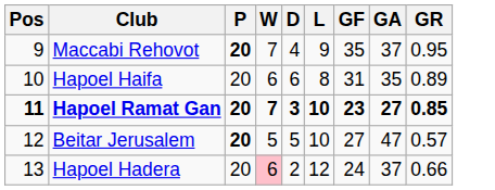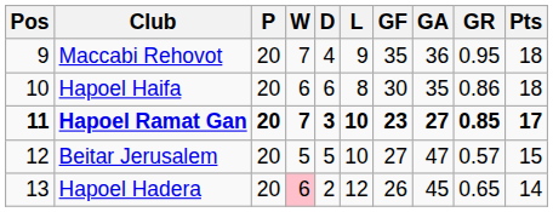+ column: Pts | 18 | 18 | 17 | 15 | 14
Maccabi Rehovot | P: bold -> normal
Maccabi Rehovot | GA: 37 -> 36
Hapoel Haifa | GF: 31 -> 30
Hapoel Haifa | GR: 0.89 -> 0.86
Beitar Jerusalem | P: bold -> normal
Hapoel Hadera | GF: 24 -> 26
Hapoel Hadera | GA: 37 -> 45
Hapoel Hadera | GR: 0.66 -> 0.65
